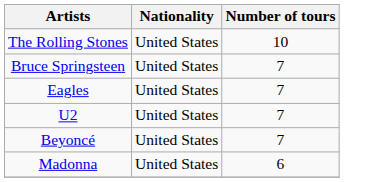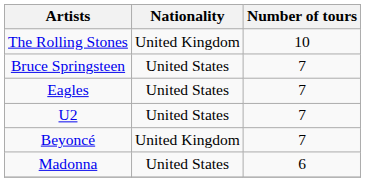The Rolling Stones | Nationality: United States -> United Kingdom
Beyoncé | Nationality: United States -> United Kingdom
